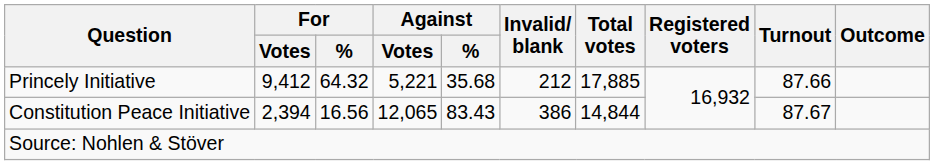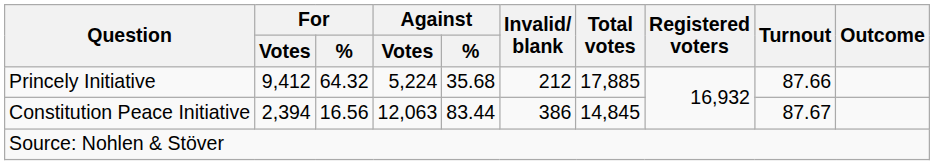Princely Initiative | Against / Votes: 5,221 -> 5,224
Constitution Peace Initiative | Against / Votes: 12,065 -> 12,063
Constitution Peace Initiative | Against / %: 83.43 -> 83.44
Constitution Peace Initiative | Total votes: 14,844 -> 14,845
